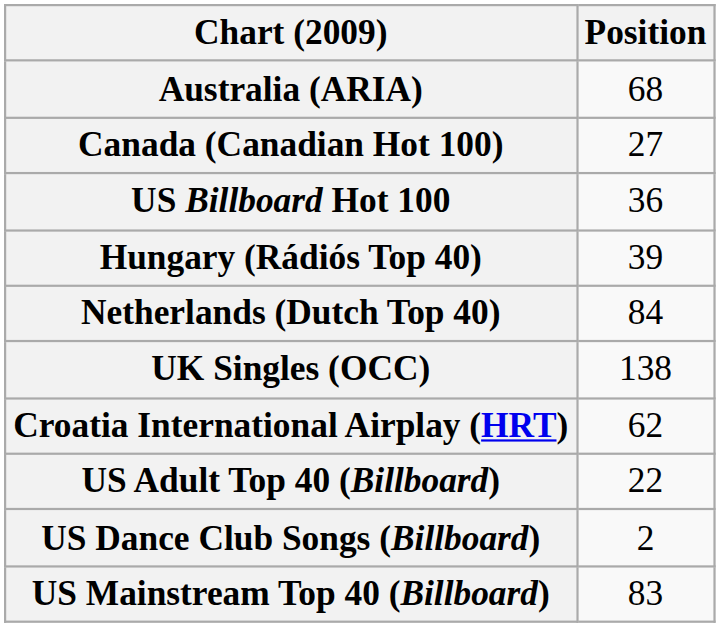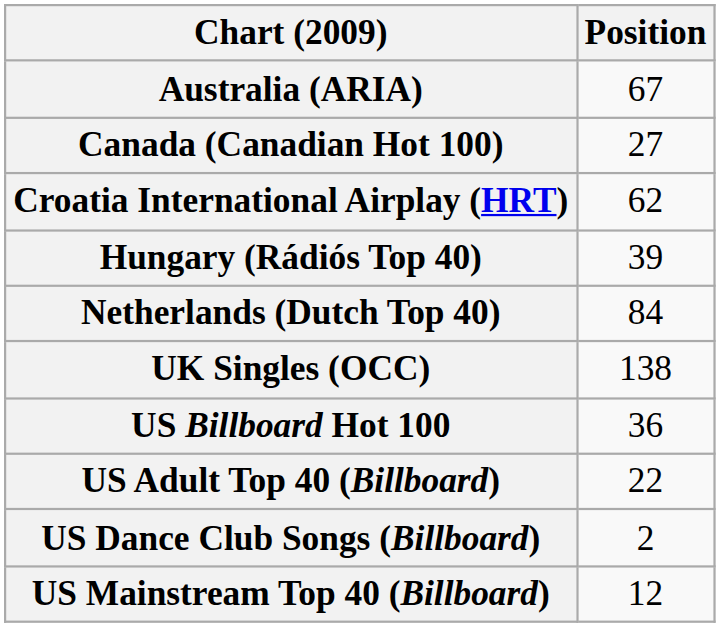Australia (ARIA) | Position: 68 -> 67
rows swapped: Croatia International Airplay (HRT) <-> US Billboard Hot 100
US Mainstream Top 40 (Billboard) | Position: 83 -> 12
